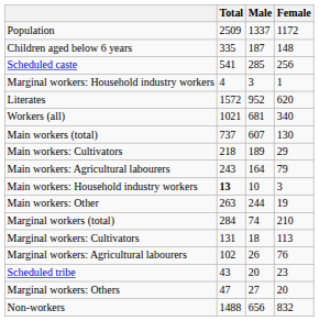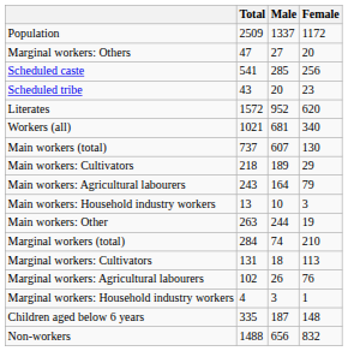rows swapped: Children aged below 6 years <-> Marginal workers: Others
rows swapped: Scheduled tribe <-> Marginal workers: Household industry workers
Main workers: Household industry workers | Total: bold -> normal
